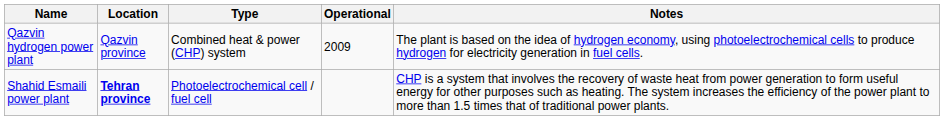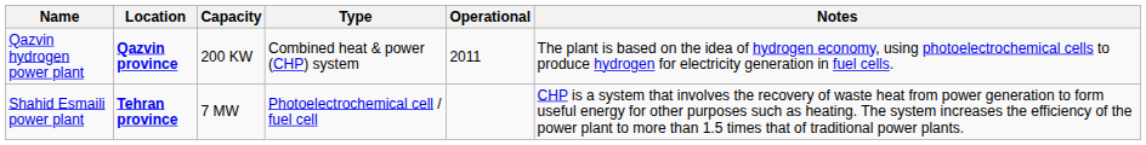+ column: Capacity | 200 KW | 7 MW
Qazvin hydrogen power plant | Location: normal -> bold
Qazvin hydrogen power plant | Operational: 2009 -> 2011
